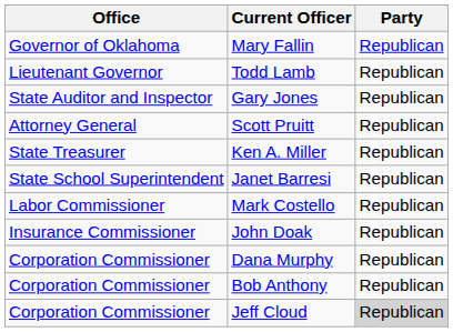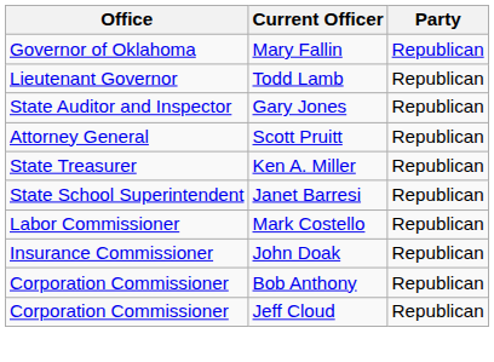- row: Corporation Commissioner | Dana Murphy | Republican
Jeff Cloud | Party: lightgrey background -> no background
